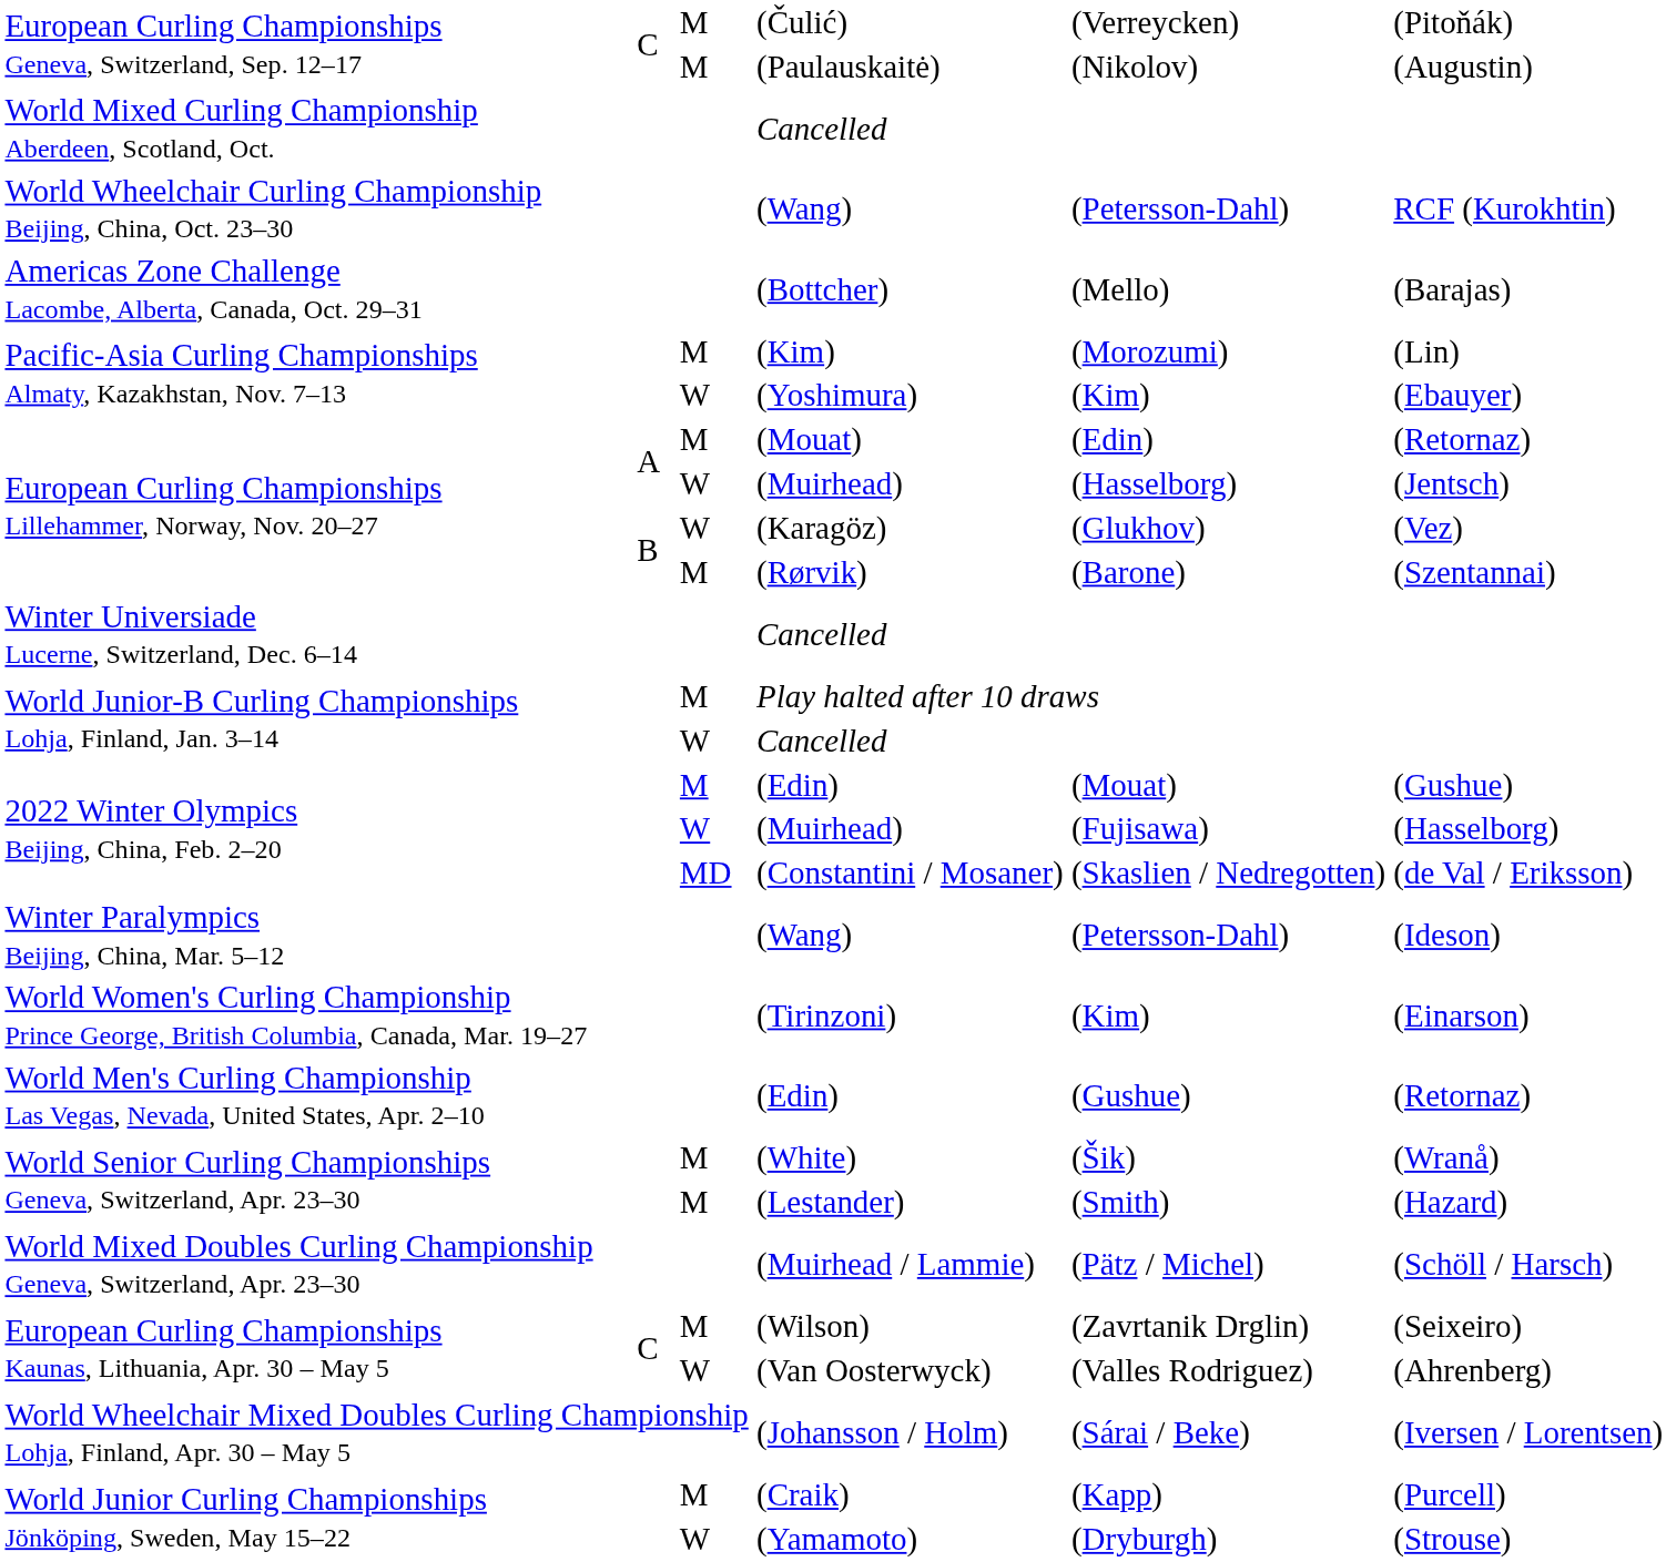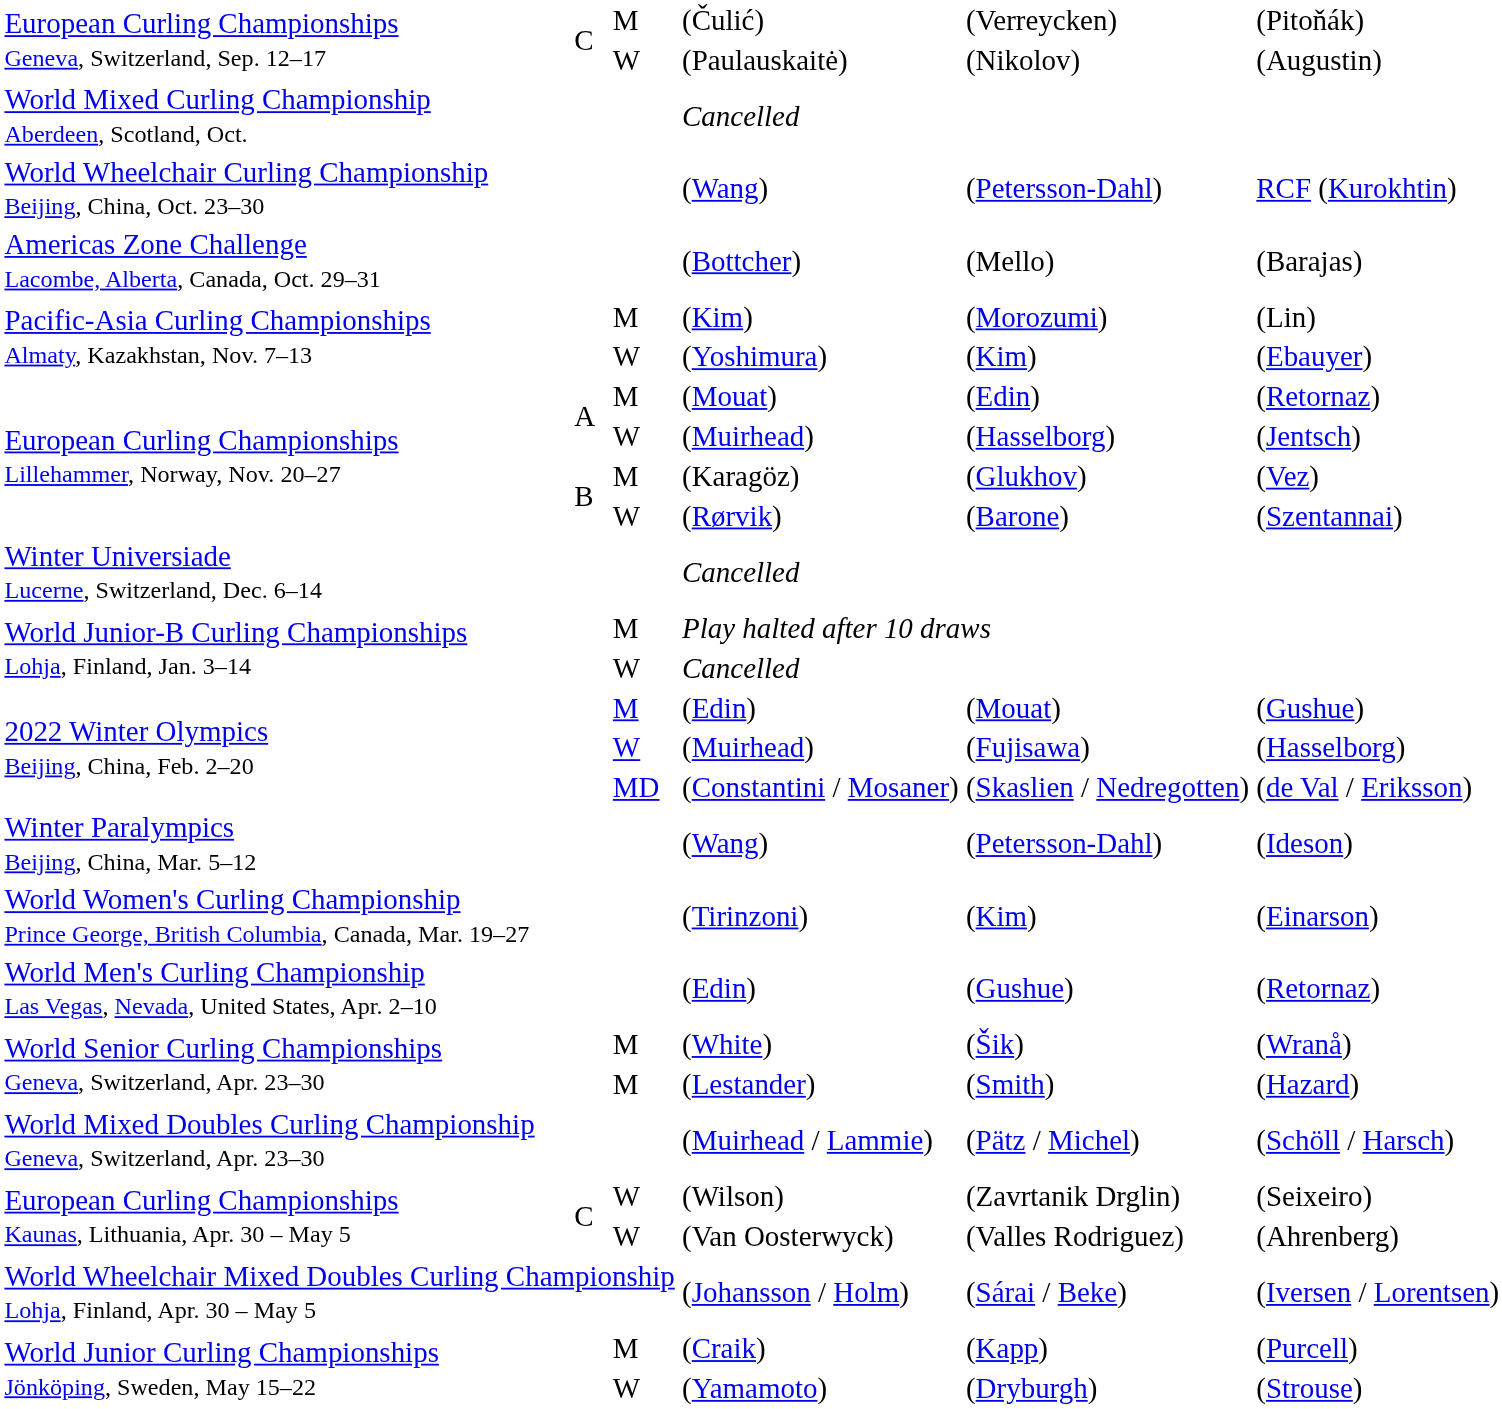(Paulauskaitė) | column 3: M -> W
(Karagöz) | column 3: W -> M
(Rørvik) | column 3: M -> W
(Wilson) | column 3: M -> W
